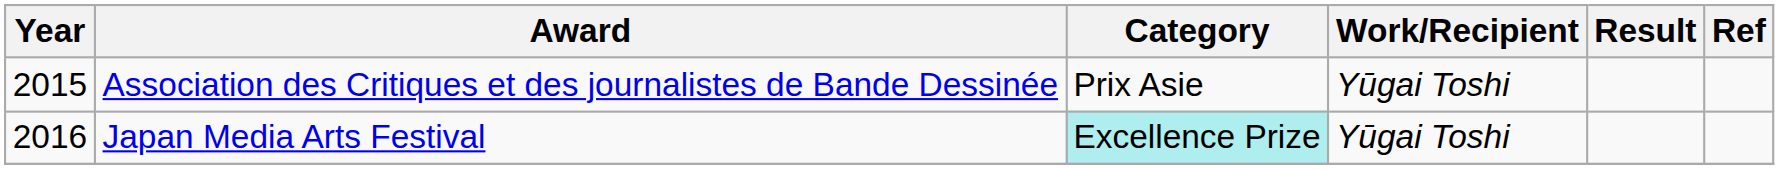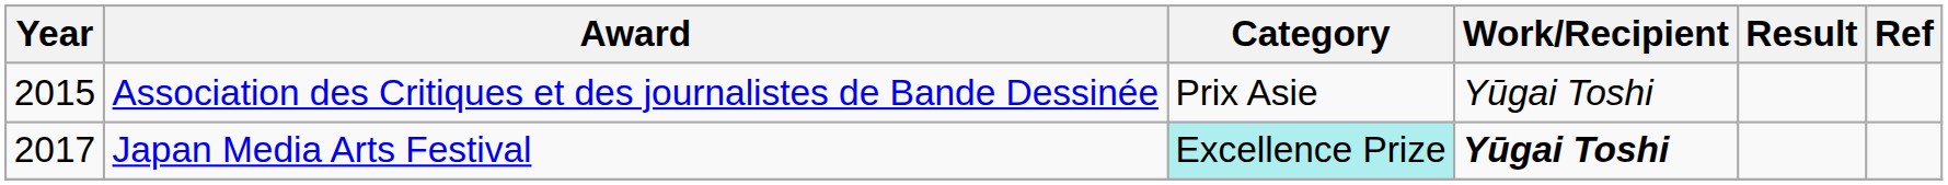Japan Media Arts Festival | Year: 2016 -> 2017
Japan Media Arts Festival | Work/Recipient: normal -> bold
